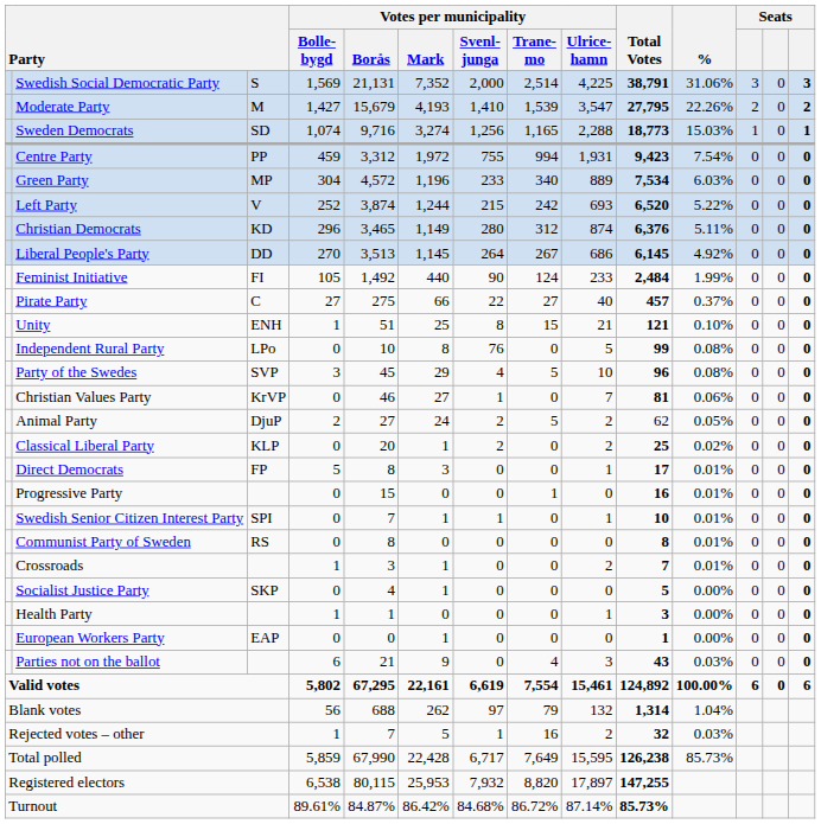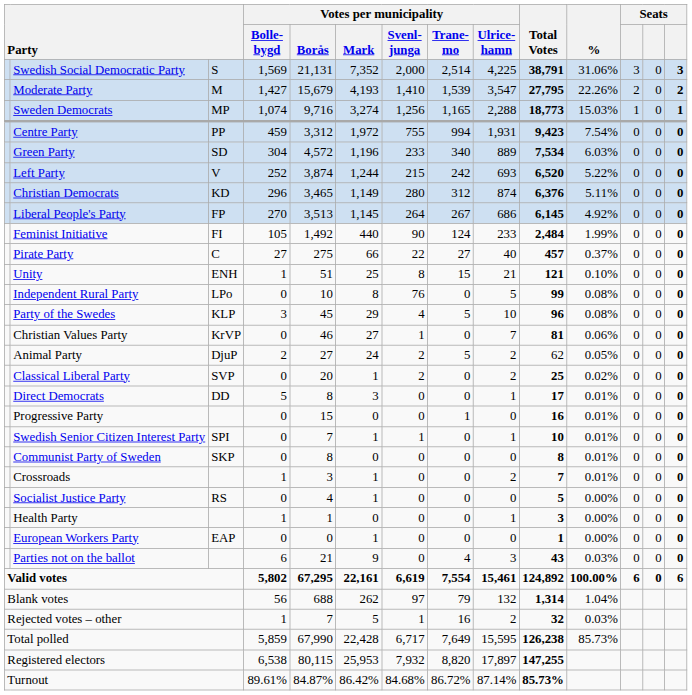Sweden Democrats | column 3: SD -> MP
Green Party | column 3: MP -> SD
Liberal People's Party | column 3: DD -> FP
Party of the Swedes | column 3: SVP -> KLP
Classical Liberal Party | column 3: KLP -> SVP
Direct Democrats | column 3: FP -> DD
Communist Party of Sweden | column 3: RS -> SKP
Socialist Justice Party | column 3: SKP -> RS
